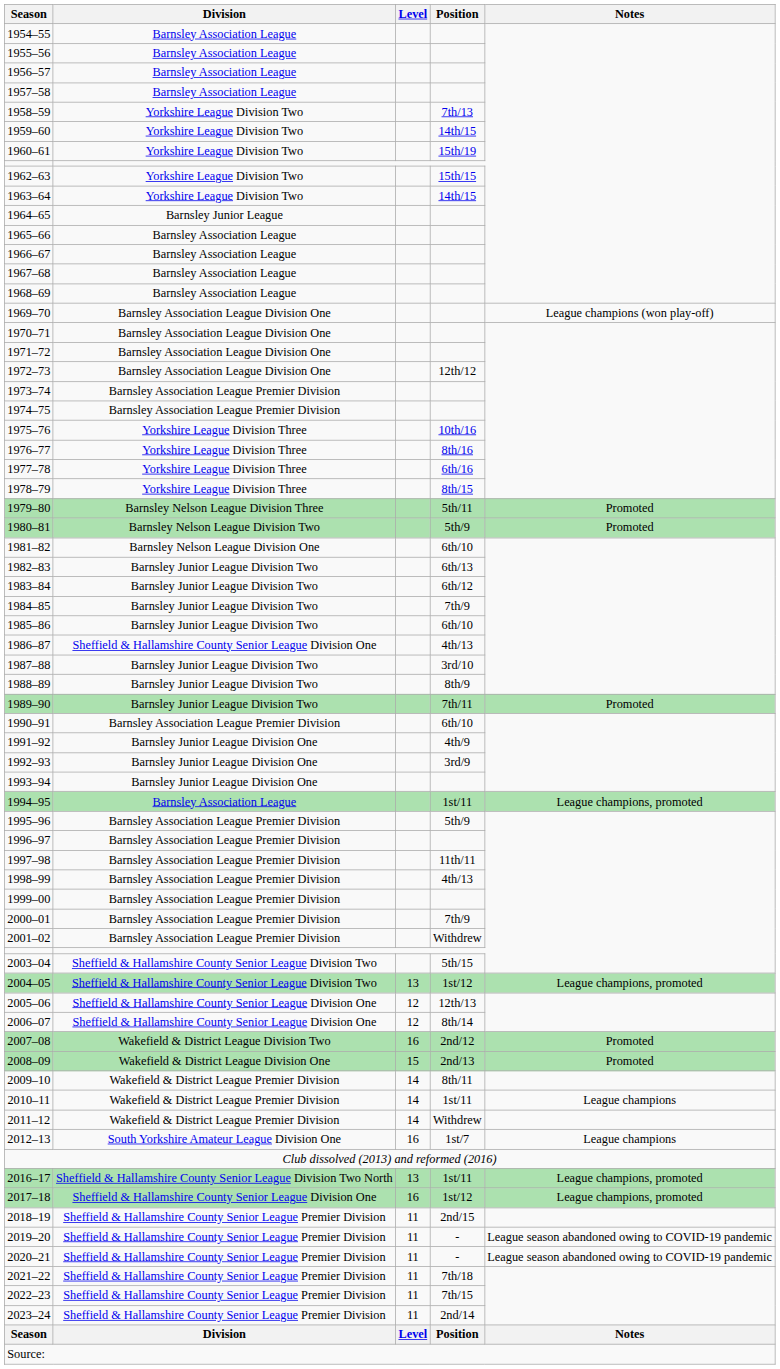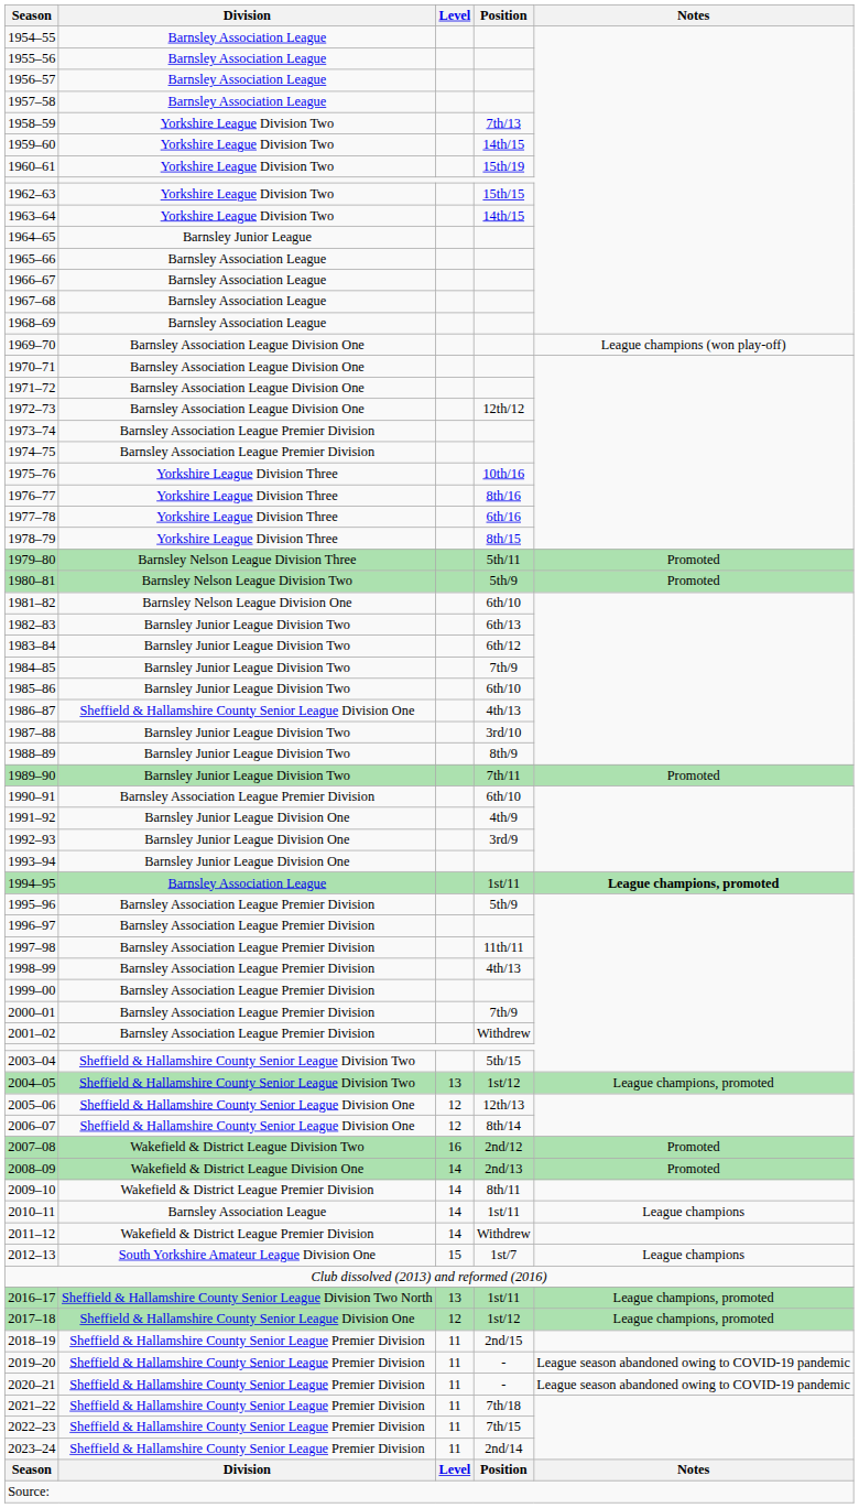1994–95 | Notes: normal -> bold
2008–09 | Level: 15 -> 14
2010–11 | Division: Wakefield & District League Premier Division -> Barnsley Association League
2012–13 | Level: 16 -> 15
2017–18 | Level: 16 -> 12
